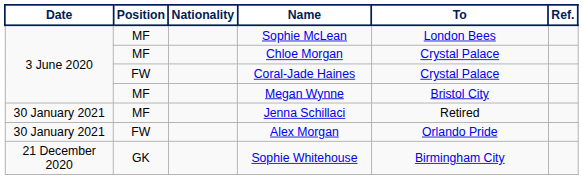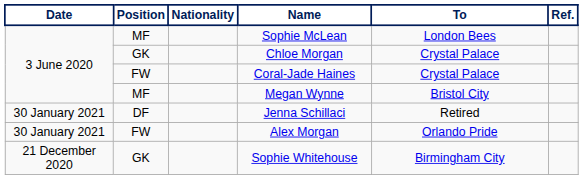Chloe Morgan | Position: MF -> GK
Jenna Schillaci | Position: MF -> DF
